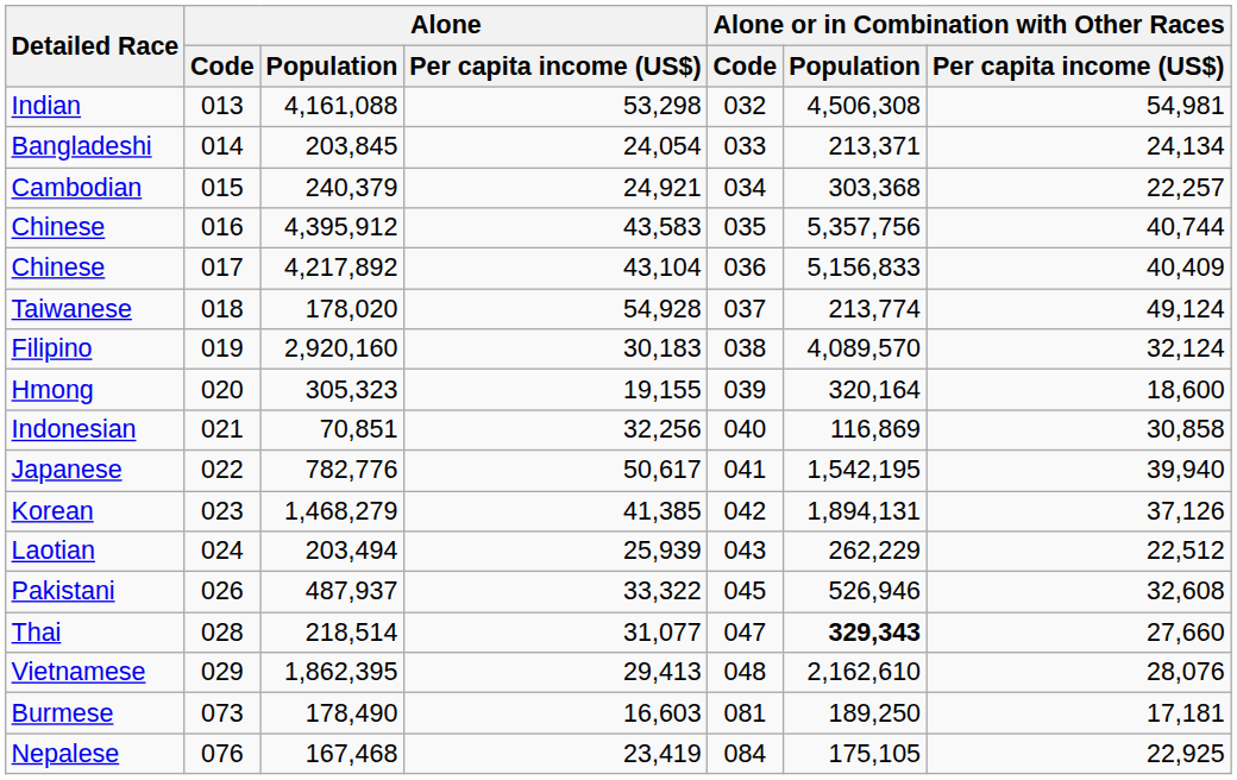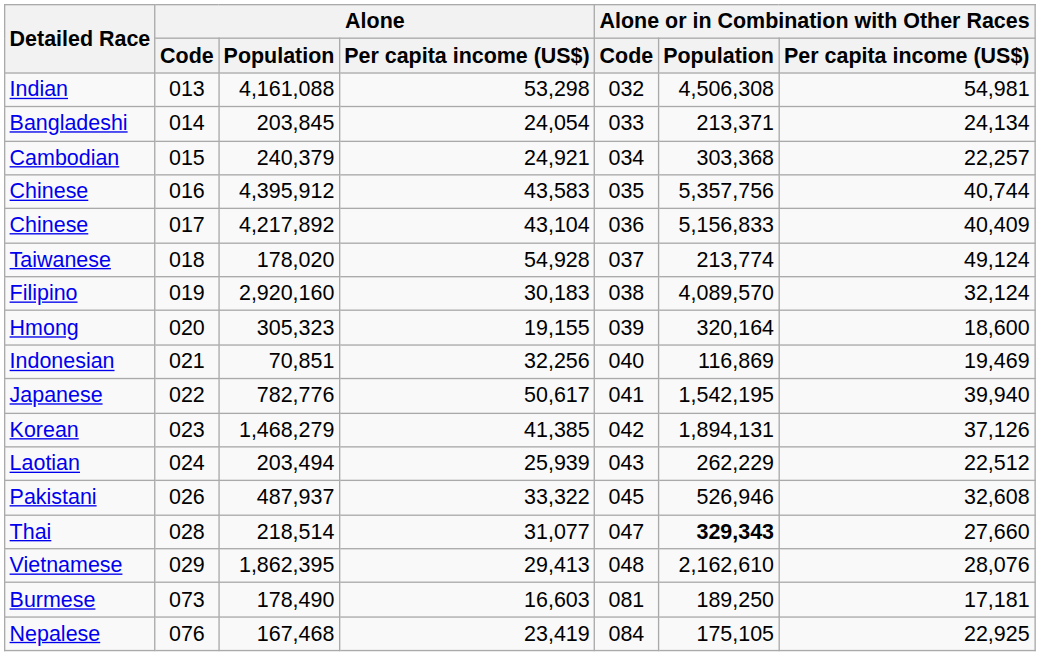Indonesian | column 7: 30,858 -> 19,469
